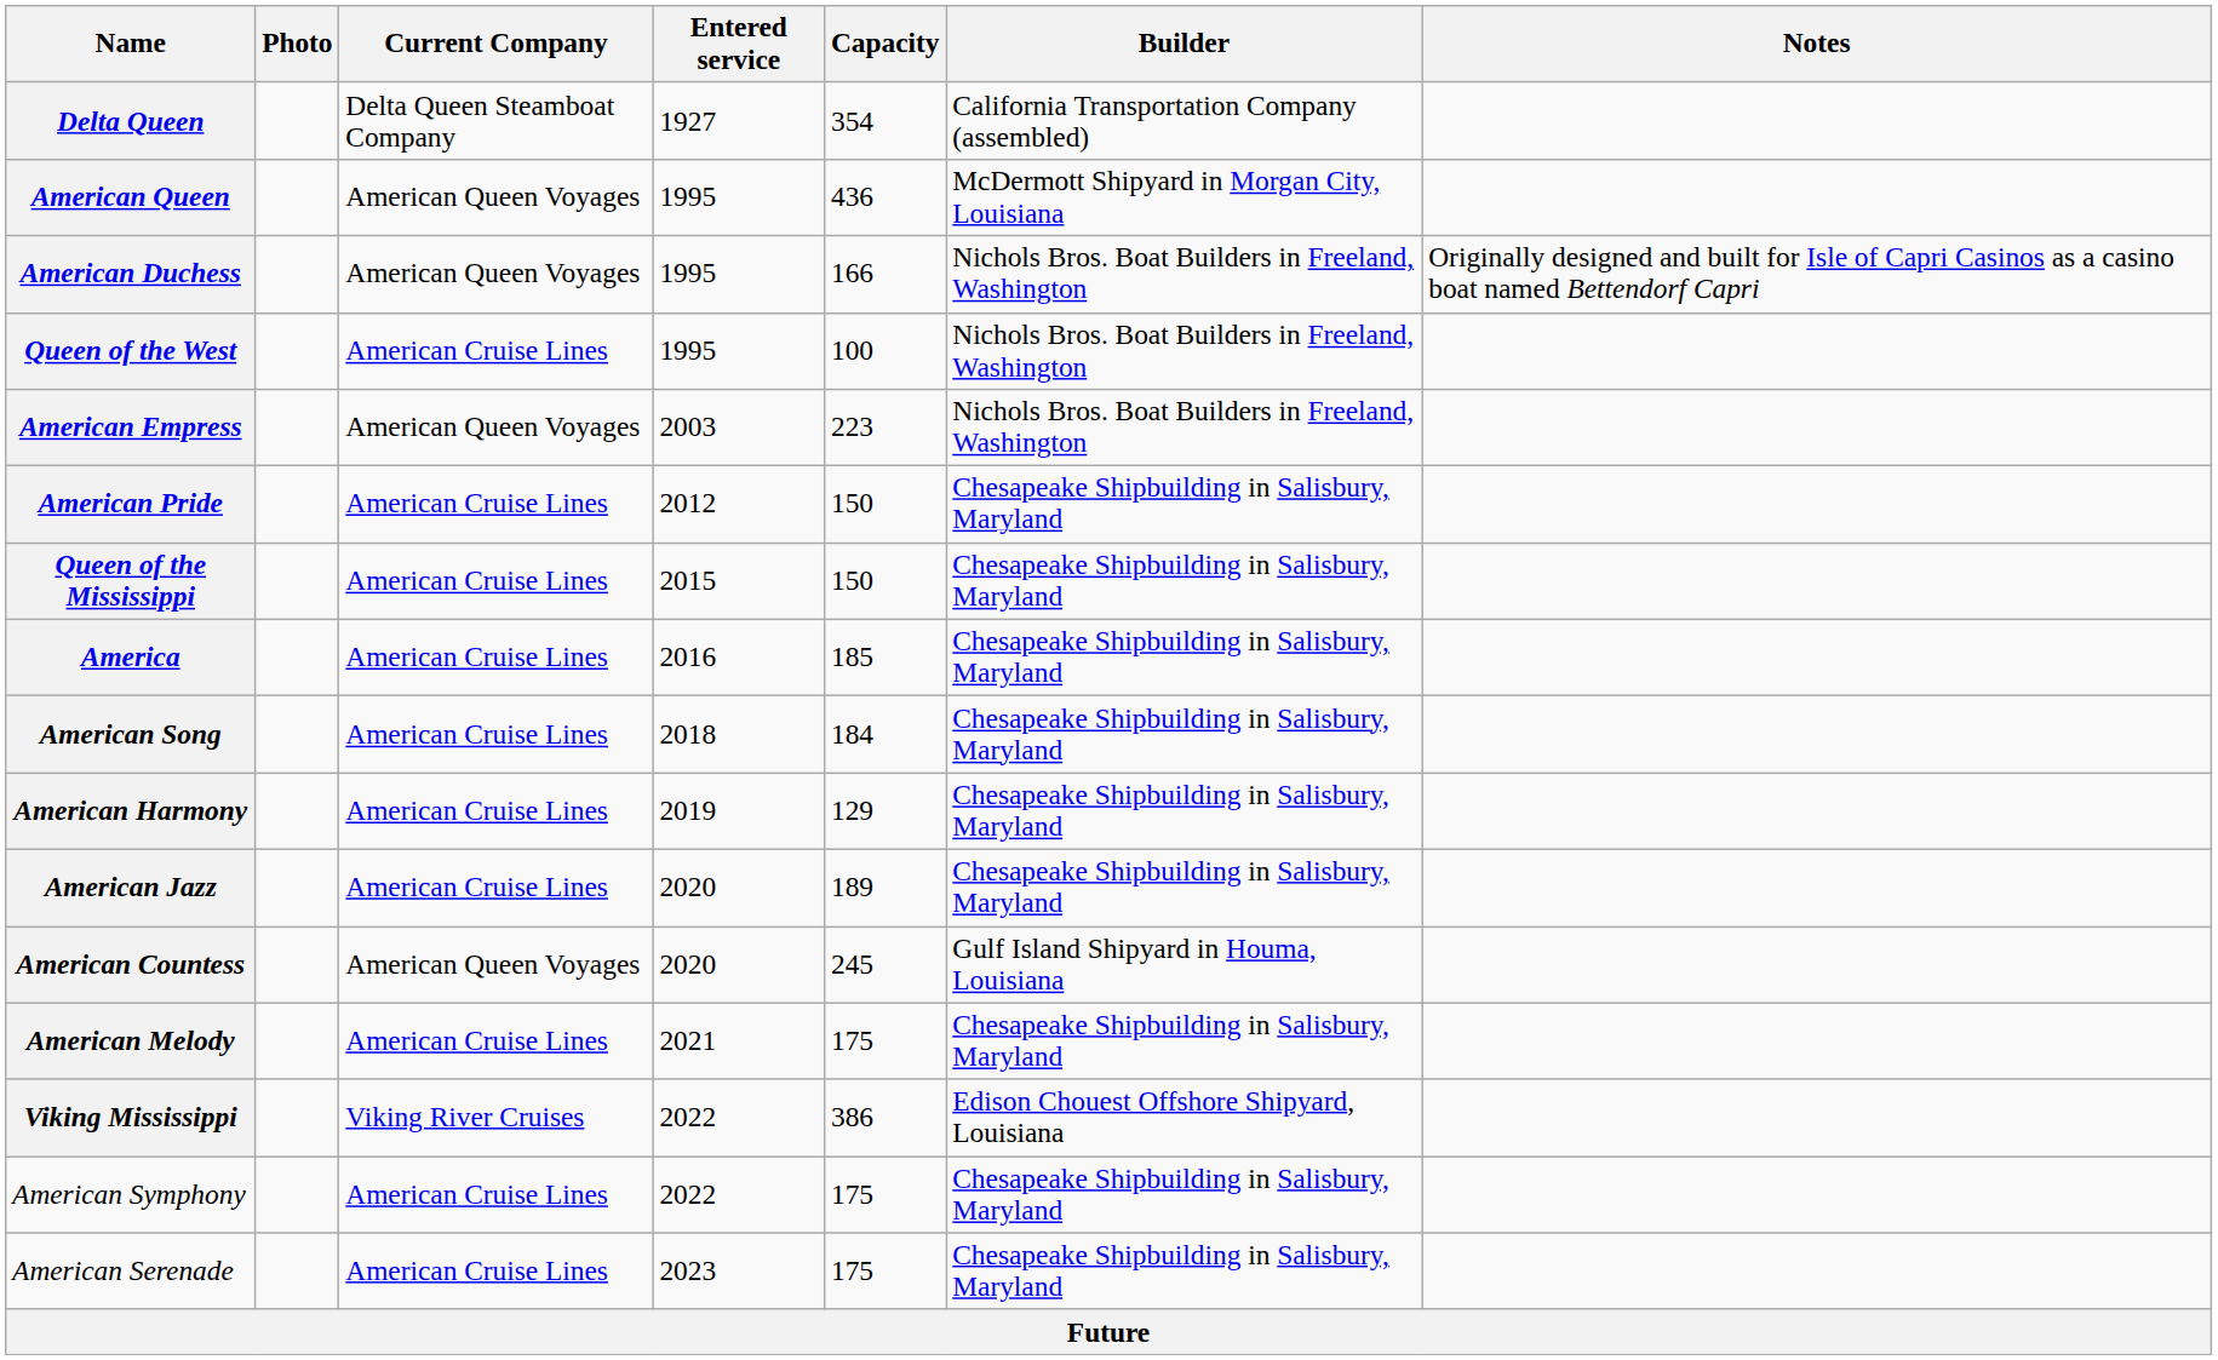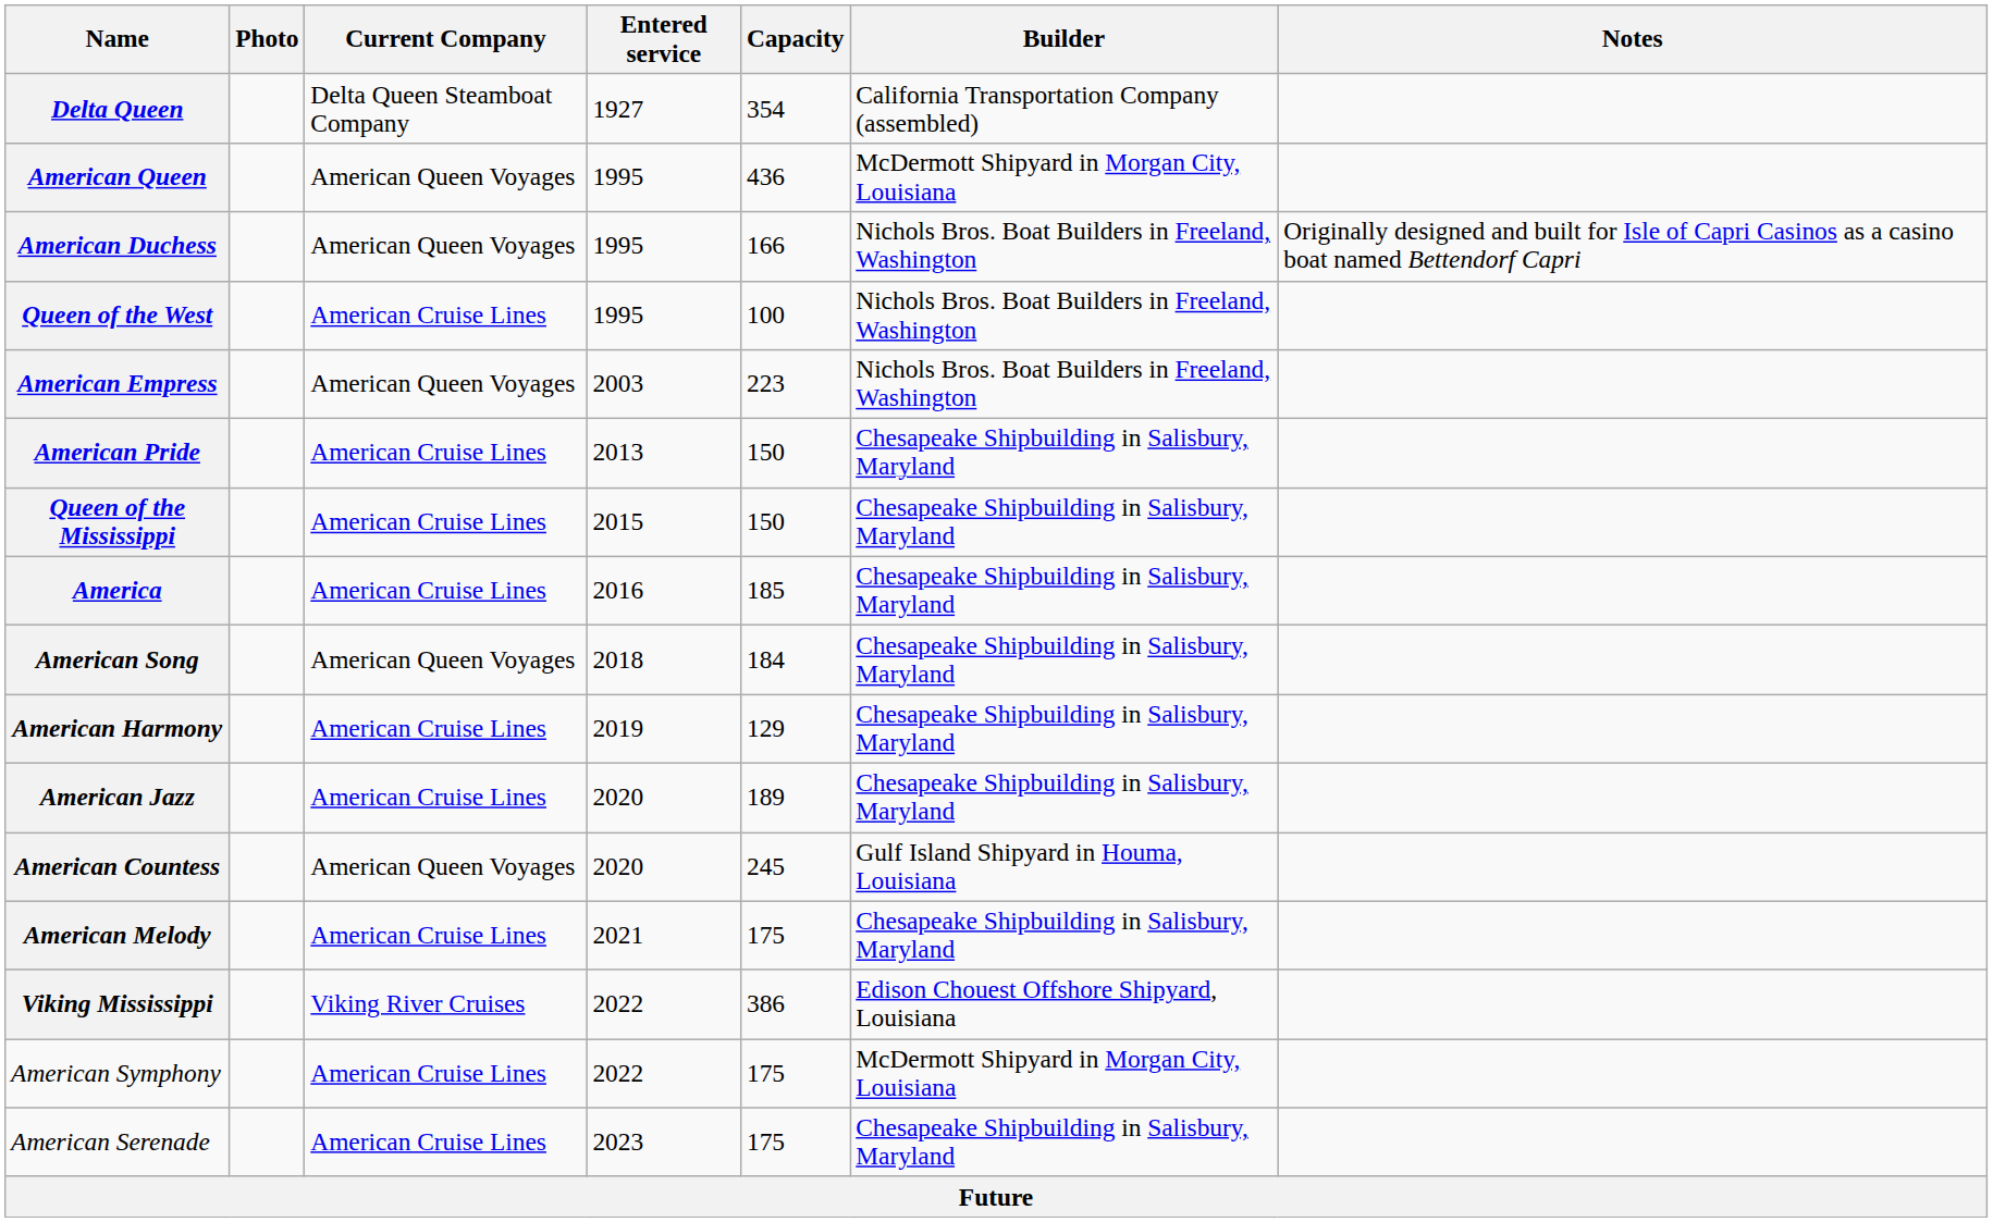American Pride | Entered service: 2012 -> 2013
American Song | Current Company: American Cruise Lines -> American Queen Voyages
American Symphony | Builder: Chesapeake Shipbuilding in Salisbury, Maryland -> McDermott Shipyard in Morgan City, Louisiana
